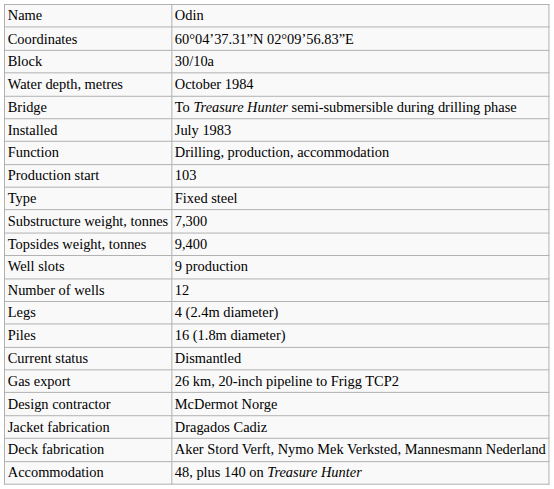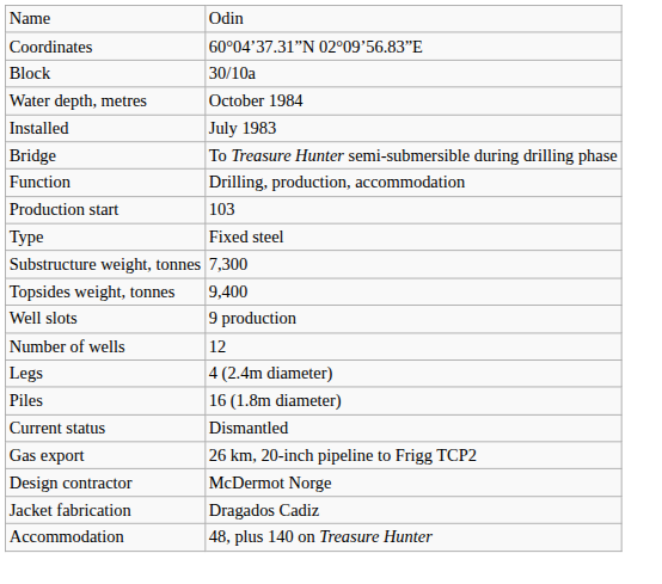rows swapped: Bridge <-> Installed
- row: Deck fabrication | Aker Stord Verft, Nymo Mek Verksted, Mannesmann Nederland
